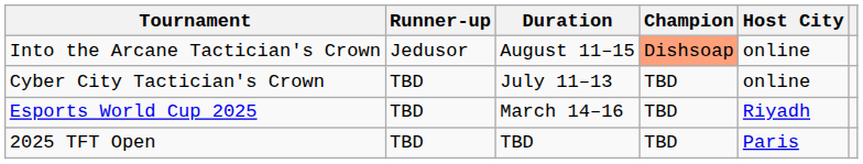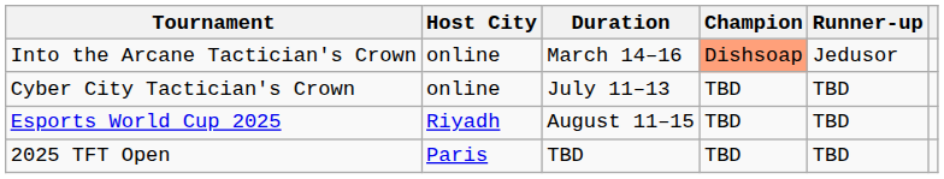columns swapped: Host City <-> Runner-up
Into the Arcane Tactician's Crown | Duration: August 11–15 -> March 14–16
Esports World Cup 2025 | Duration: March 14–16 -> August 11–15
